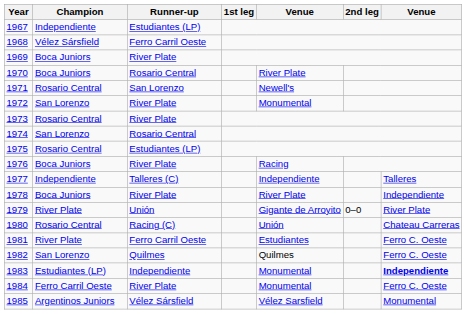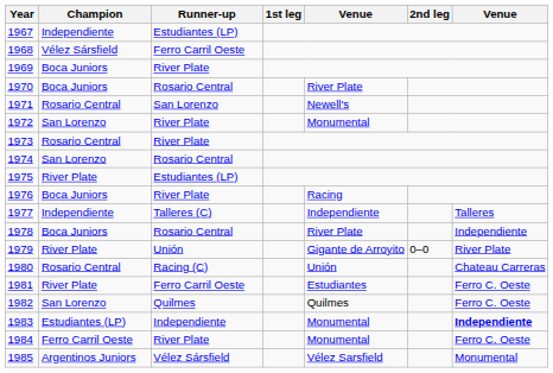1975 | Champion: Rosario Central -> River Plate
1978 | Runner-up: River Plate -> Rosario Central
